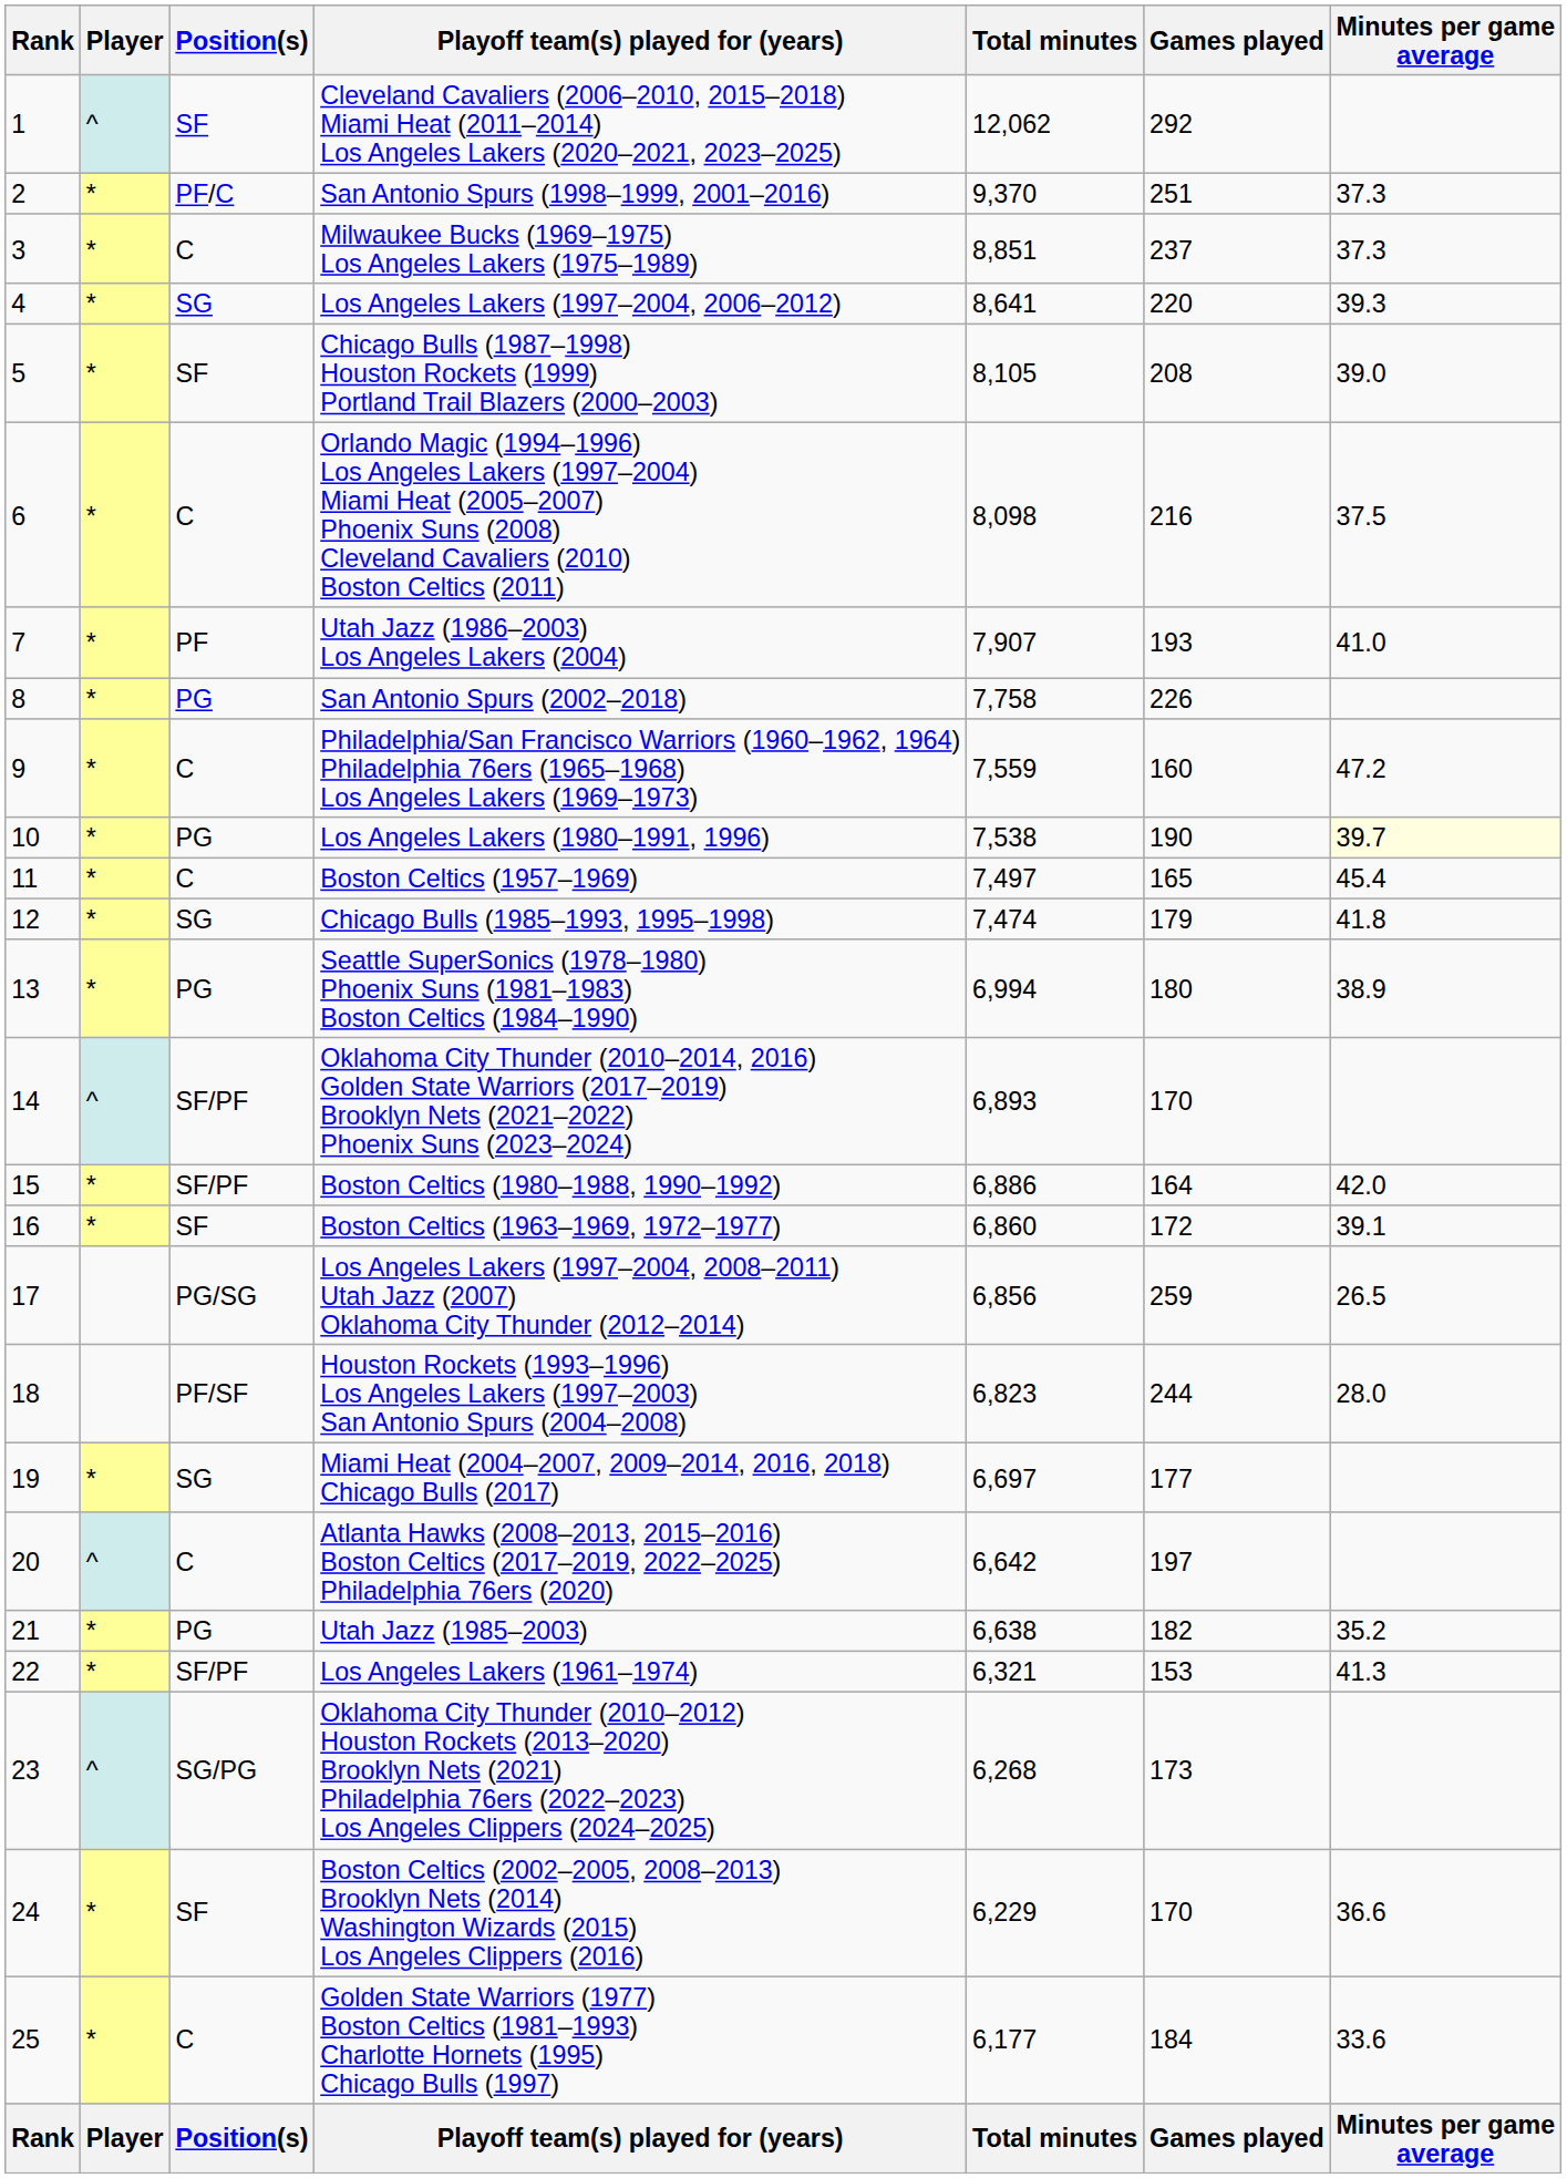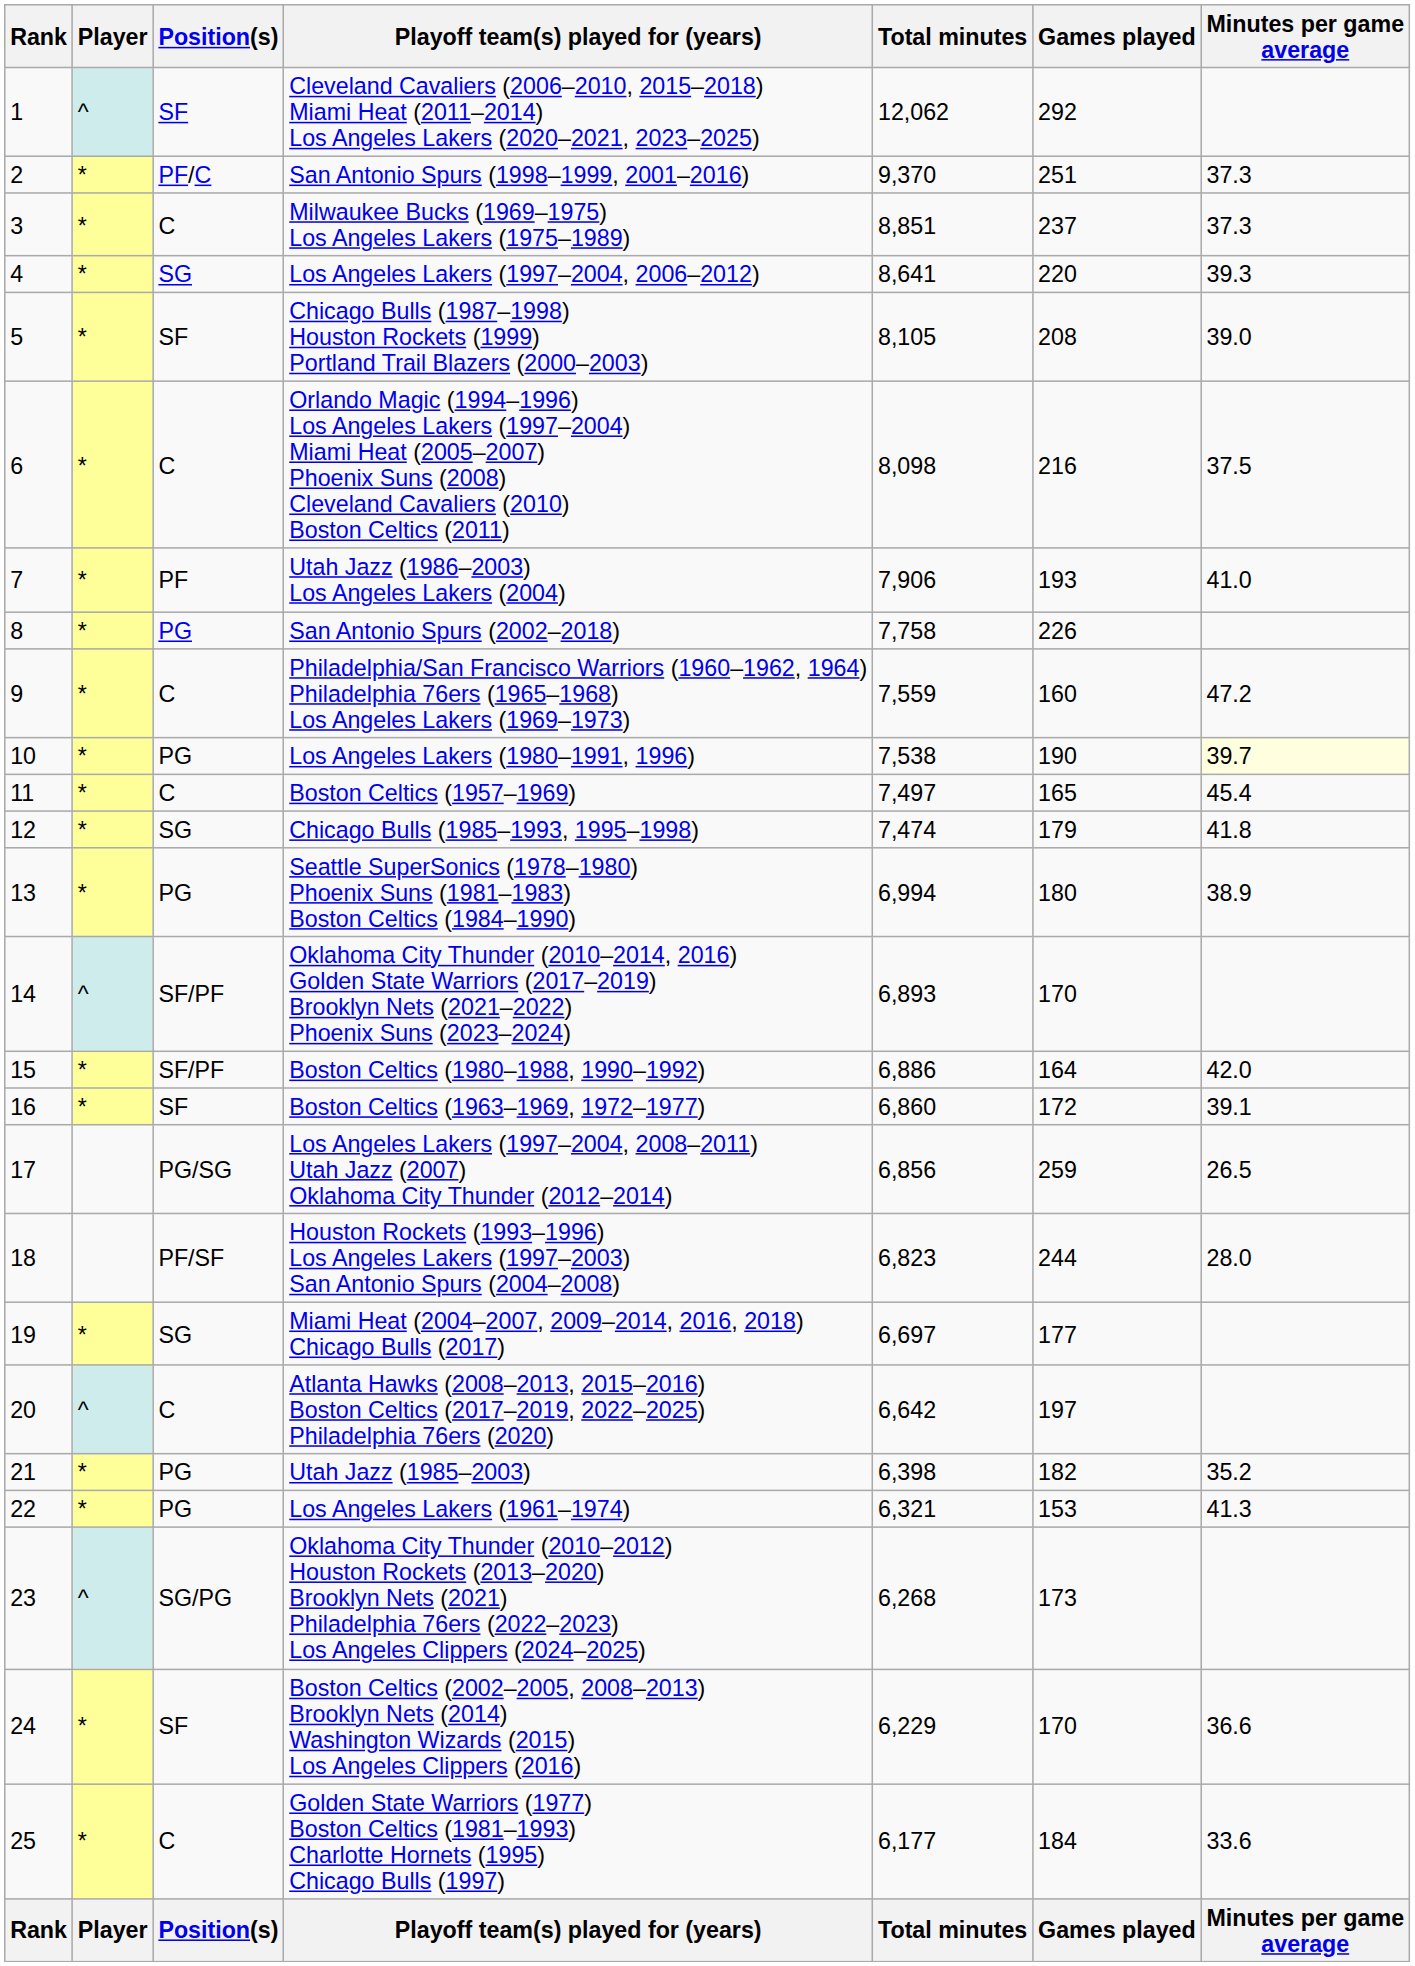Utah Jazz (1986–2003) Los Angeles Lakers (2004) | Total minutes: 7,907 -> 7,906
Utah Jazz (1985–2003) | Total minutes: 6,638 -> 6,398
Los Angeles Lakers (1961–1974) | Position(s): SF/PF -> PG
